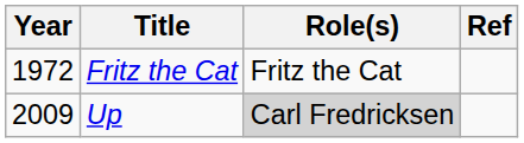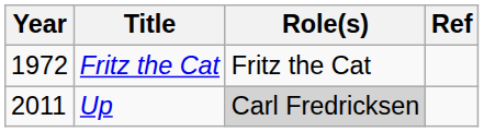Up | Year: 2009 -> 2011
